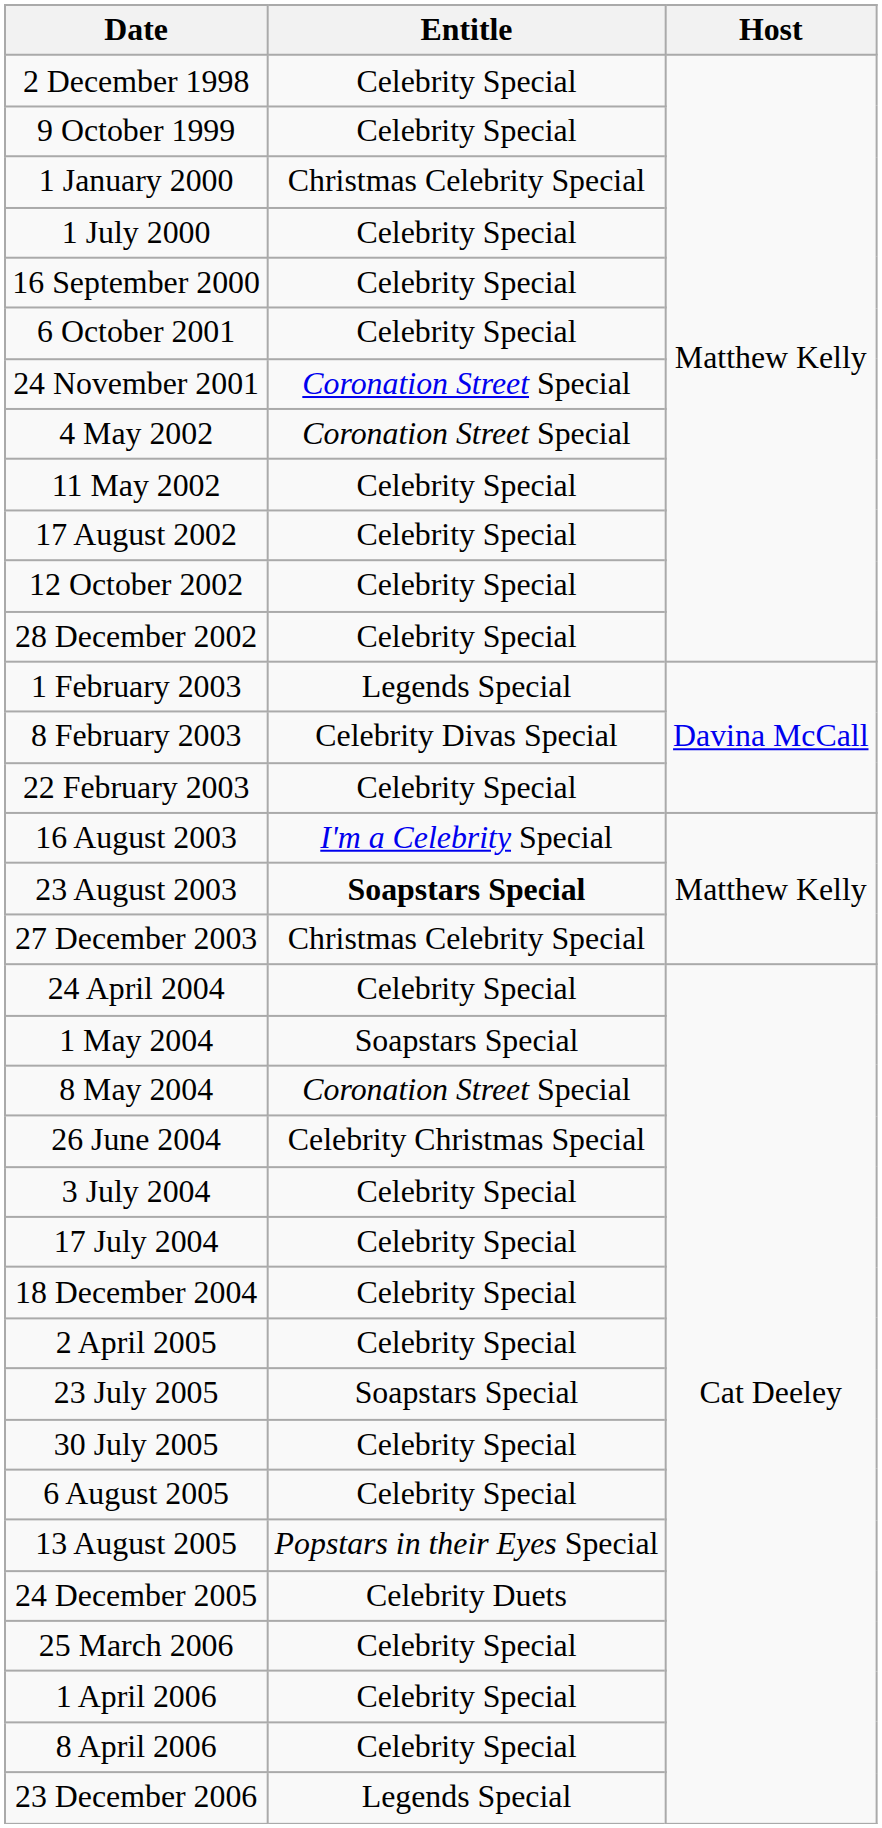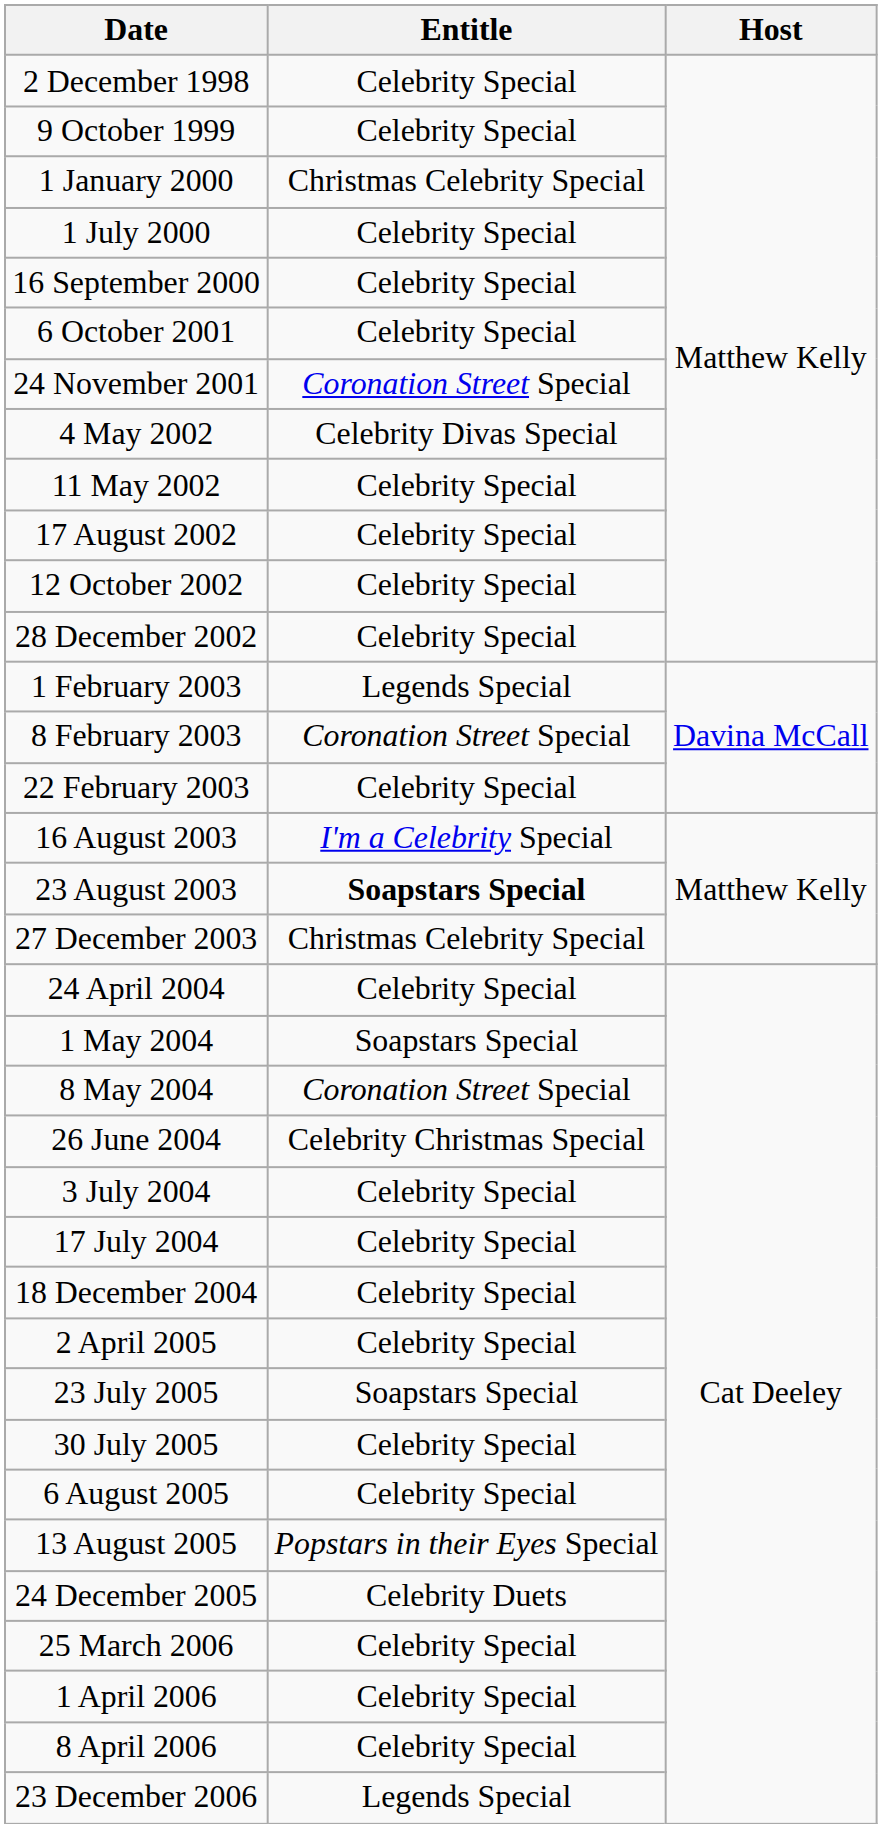4 May 2002 | Entitle: Coronation Street Special -> Celebrity Divas Special
8 February 2003 | Entitle: Celebrity Divas Special -> Coronation Street Special
